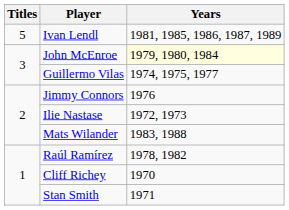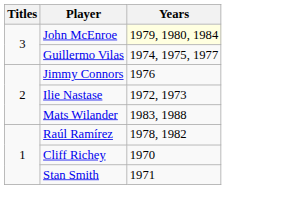- row: 5 | Ivan Lendl | 1981, 1985, 1986, 1987, 1989
